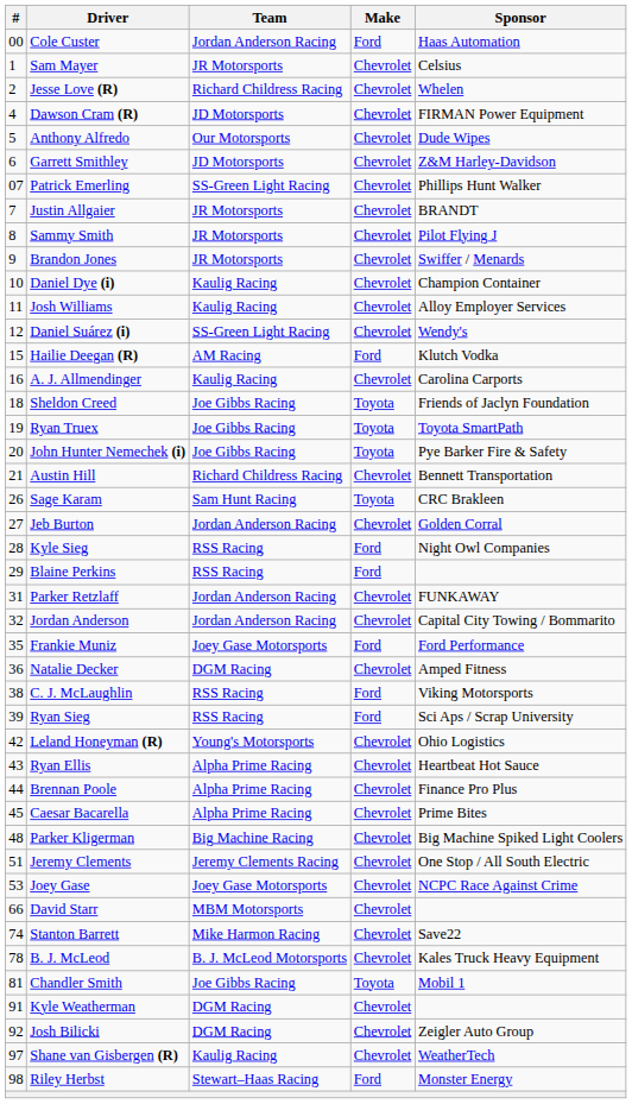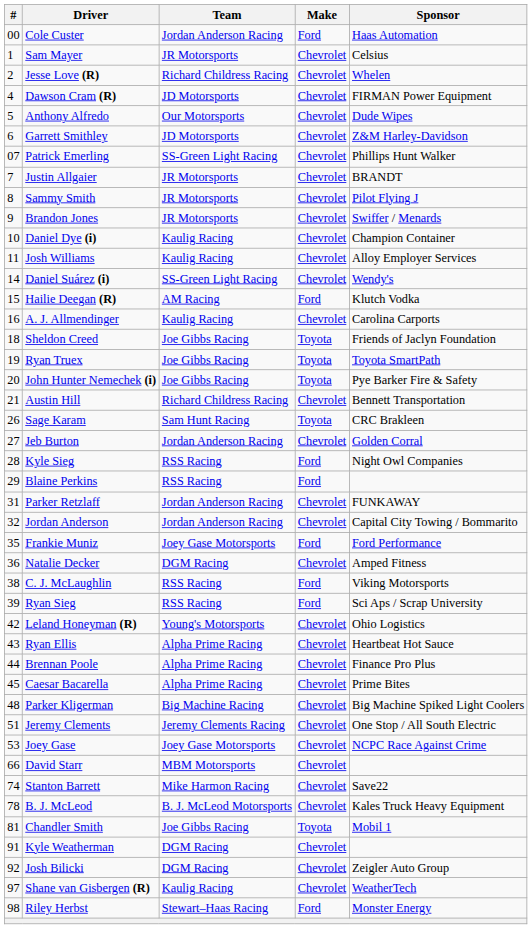Daniel Suárez (i) | #: 12 -> 14
